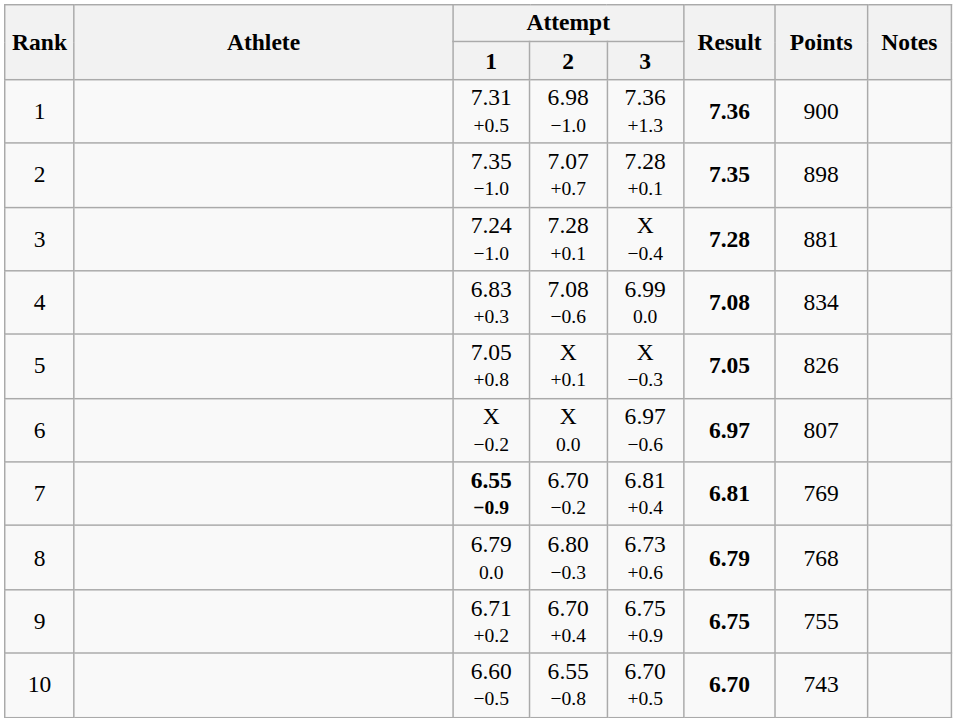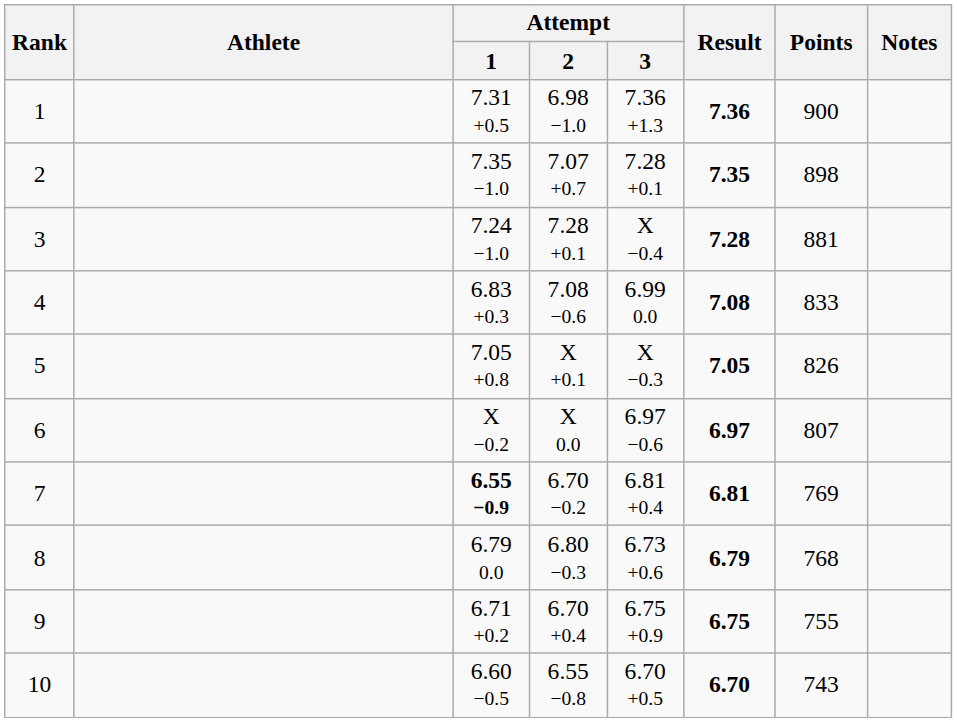4 | Points: 834 -> 833
